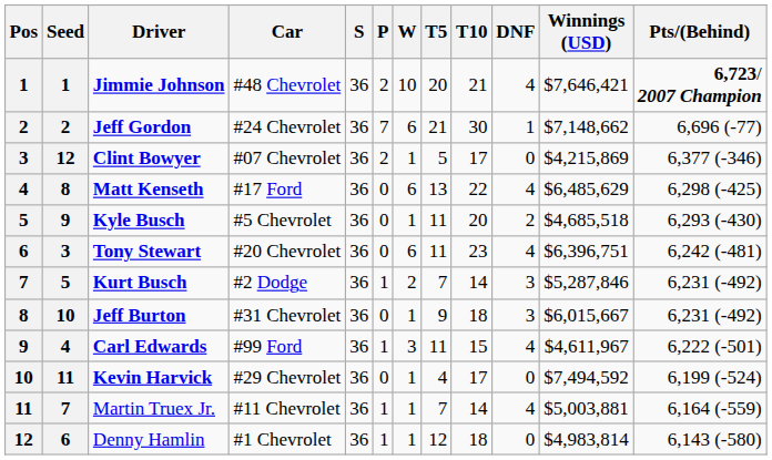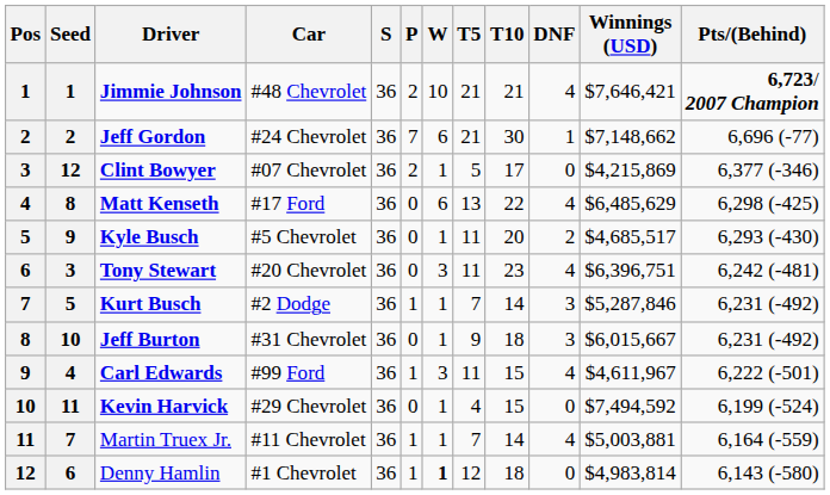Jimmie Johnson | T5: 20 -> 21
Kyle Busch | Winnings (USD): $4,685,518 -> $4,685,517
Tony Stewart | W: 6 -> 3
Kurt Busch | W: 2 -> 1
Kevin Harvick | T10: 17 -> 15
Denny Hamlin | W: normal -> bold
